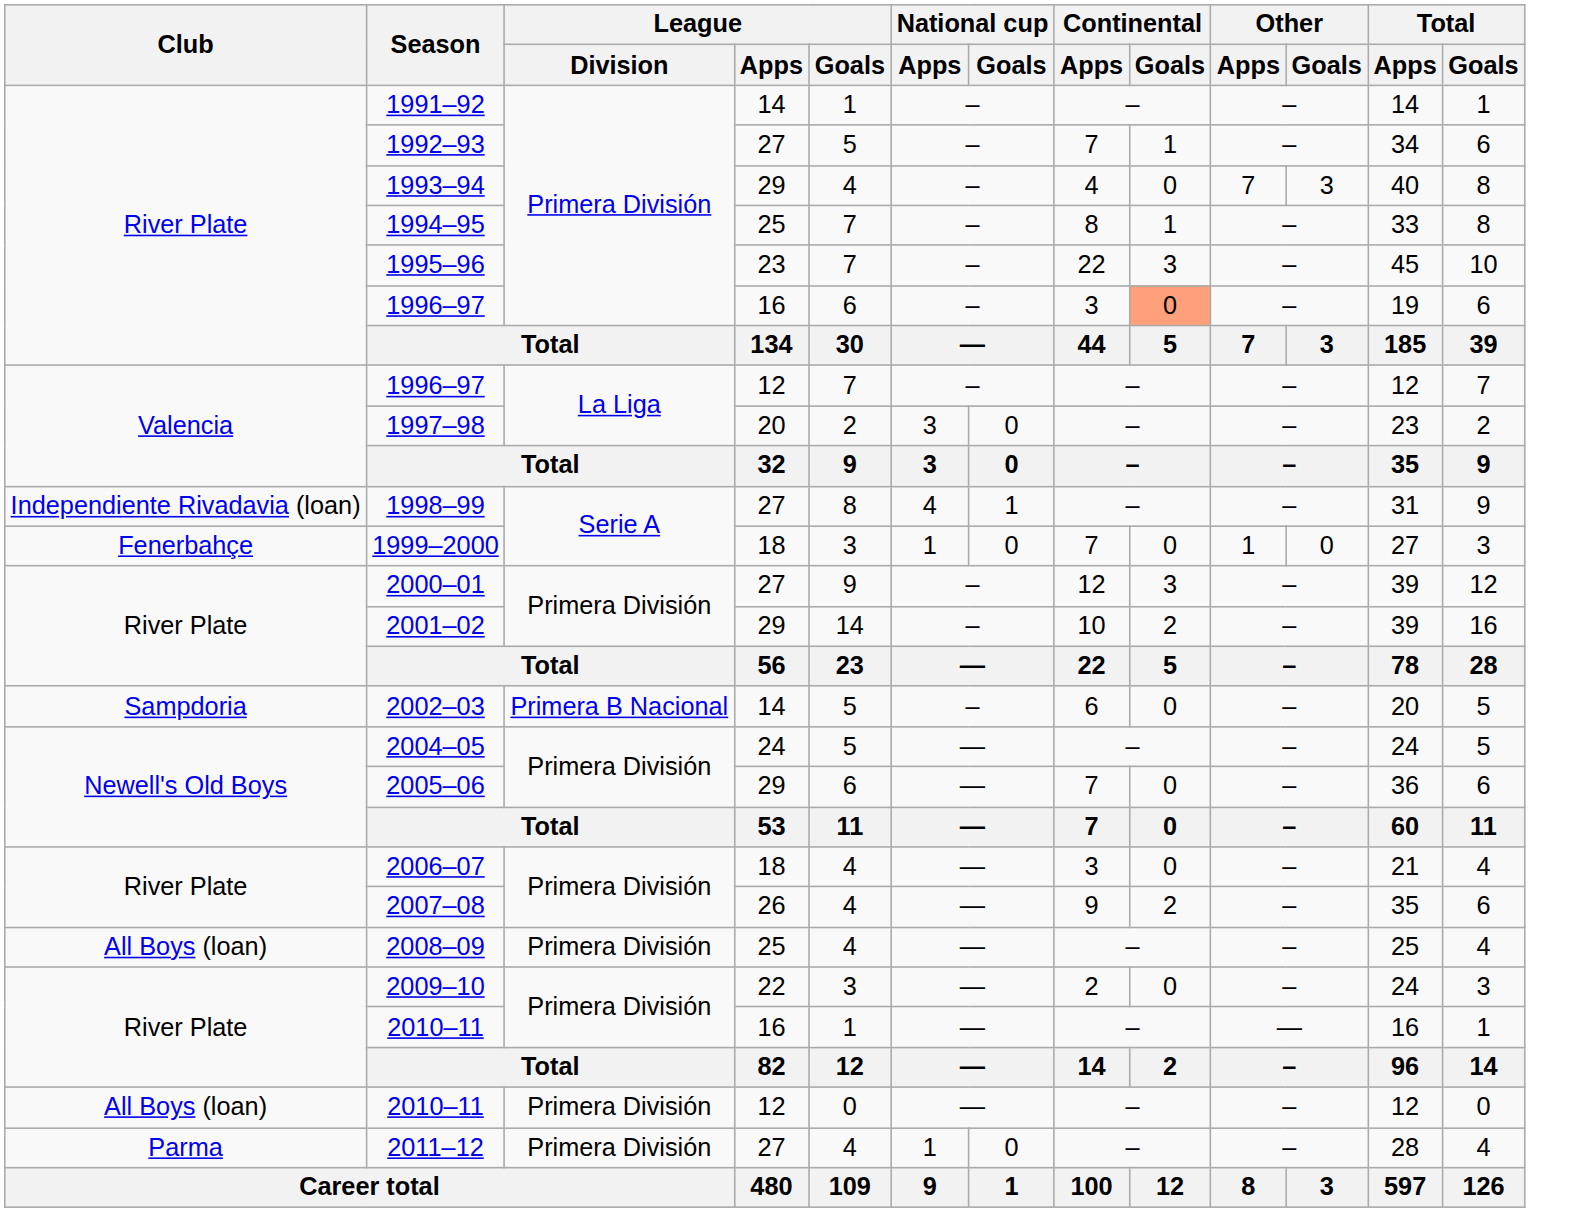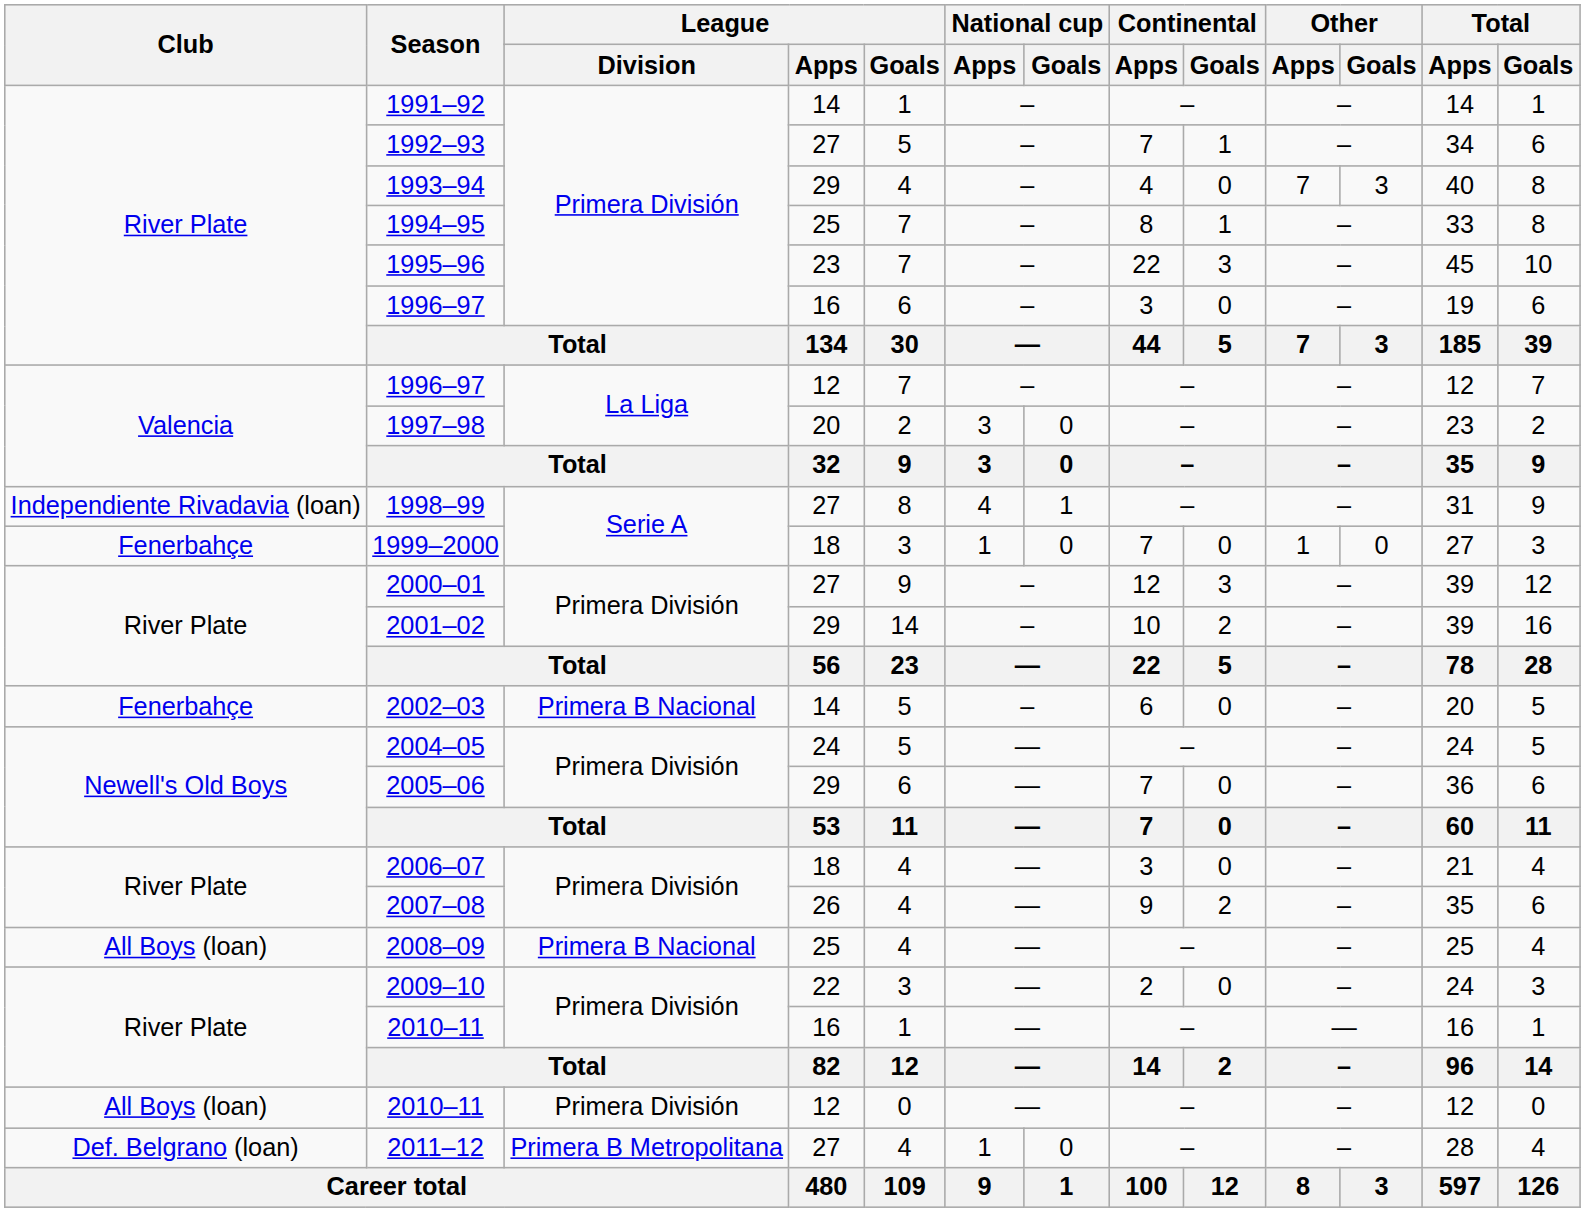1996–97 / 16 | Continental / Goals: lightsalmon background -> no background
2002–03 | Club: Sampdoria -> Fenerbahçe
2008–09 | League / Division: Primera División -> Primera B Nacional
2011–12 | Club: Parma -> Def. Belgrano (loan)
2011–12 | League / Division: Primera División -> Primera B Metropolitana
